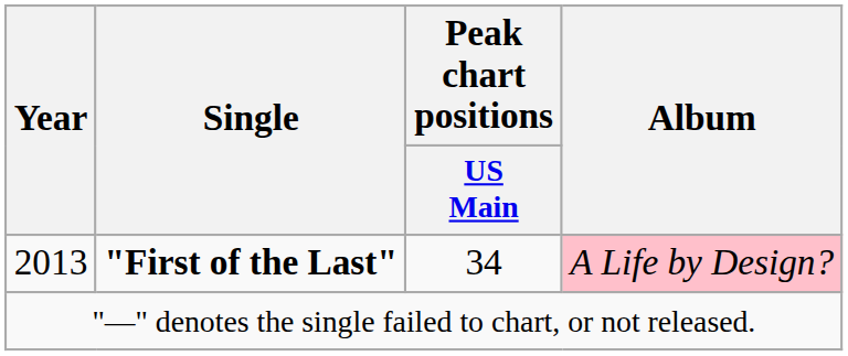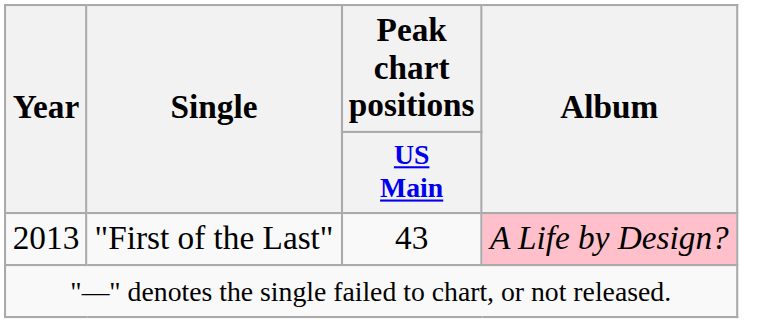2013 | Single: bold -> normal
2013 | Peak chart positions / US Main: 34 -> 43
